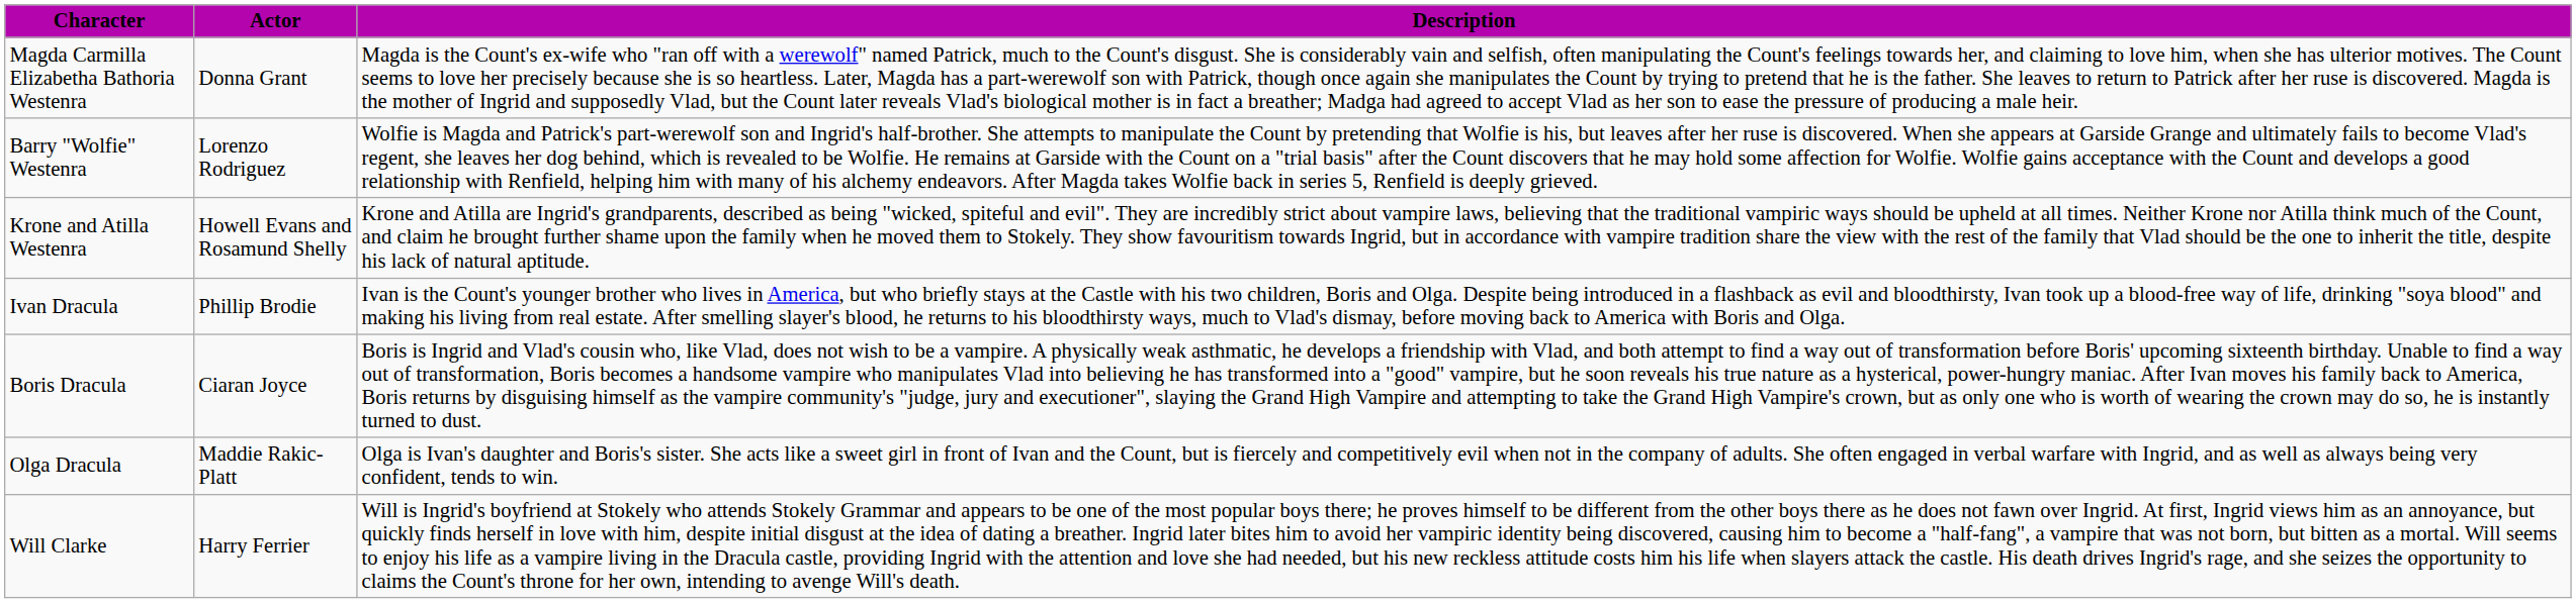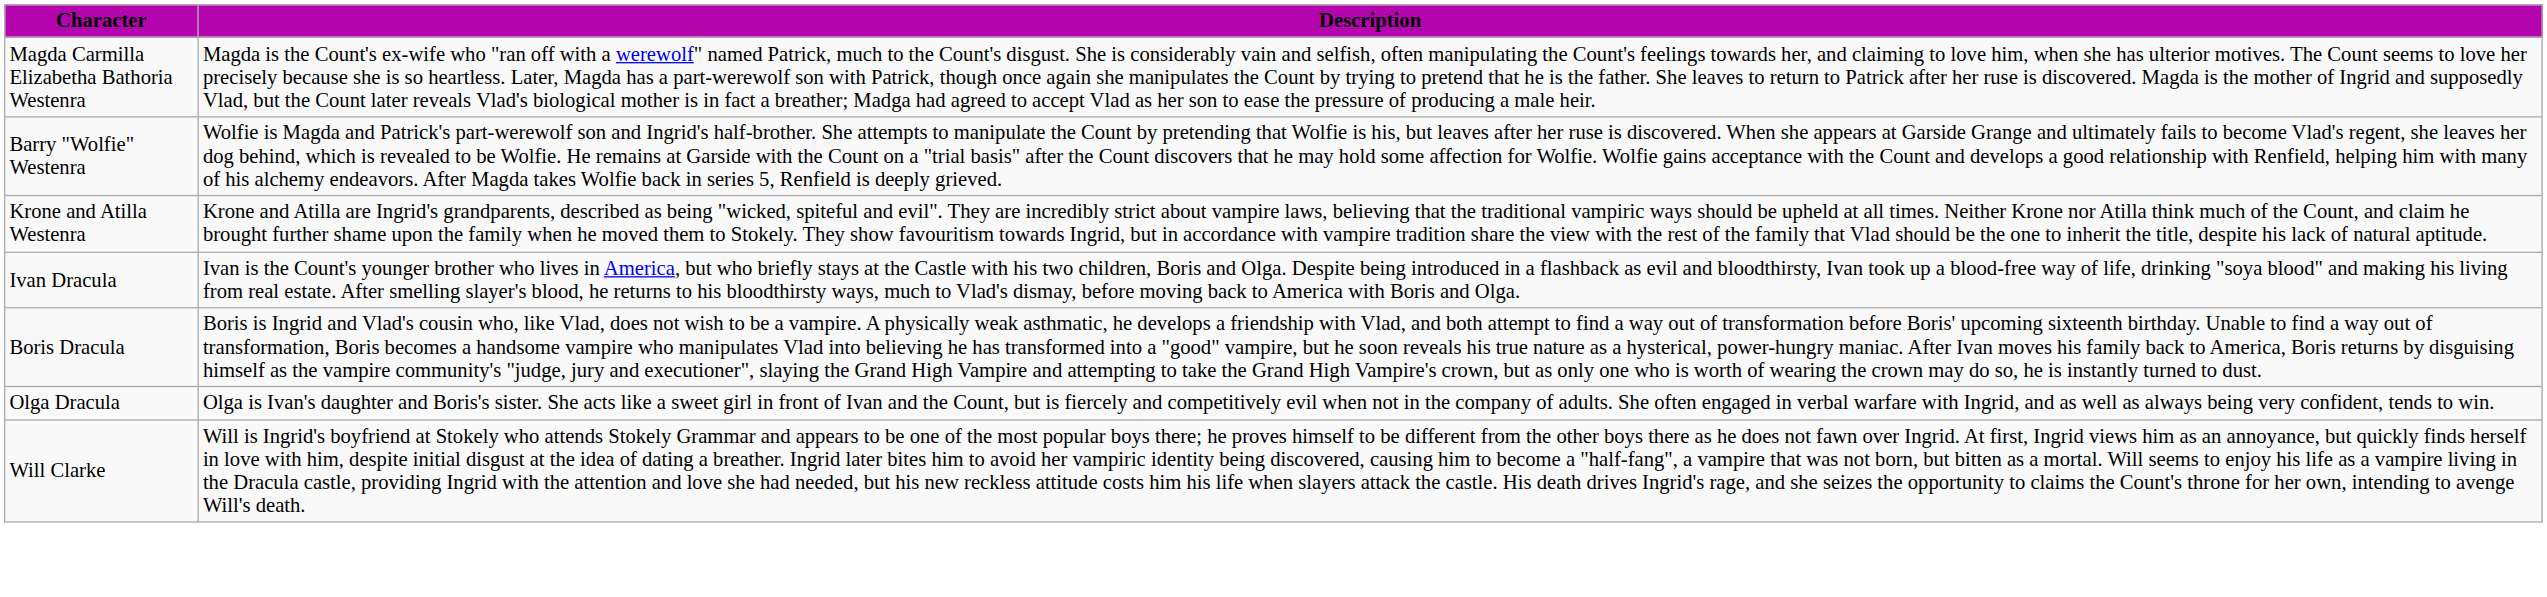- column: Actor | Donna Grant | Lorenzo Rodriguez | Howell Evans and Rosamund Shelly | Phillip Brodie | Ciaran Joyce | Maddie Rakic-Platt | Harry Ferrier
